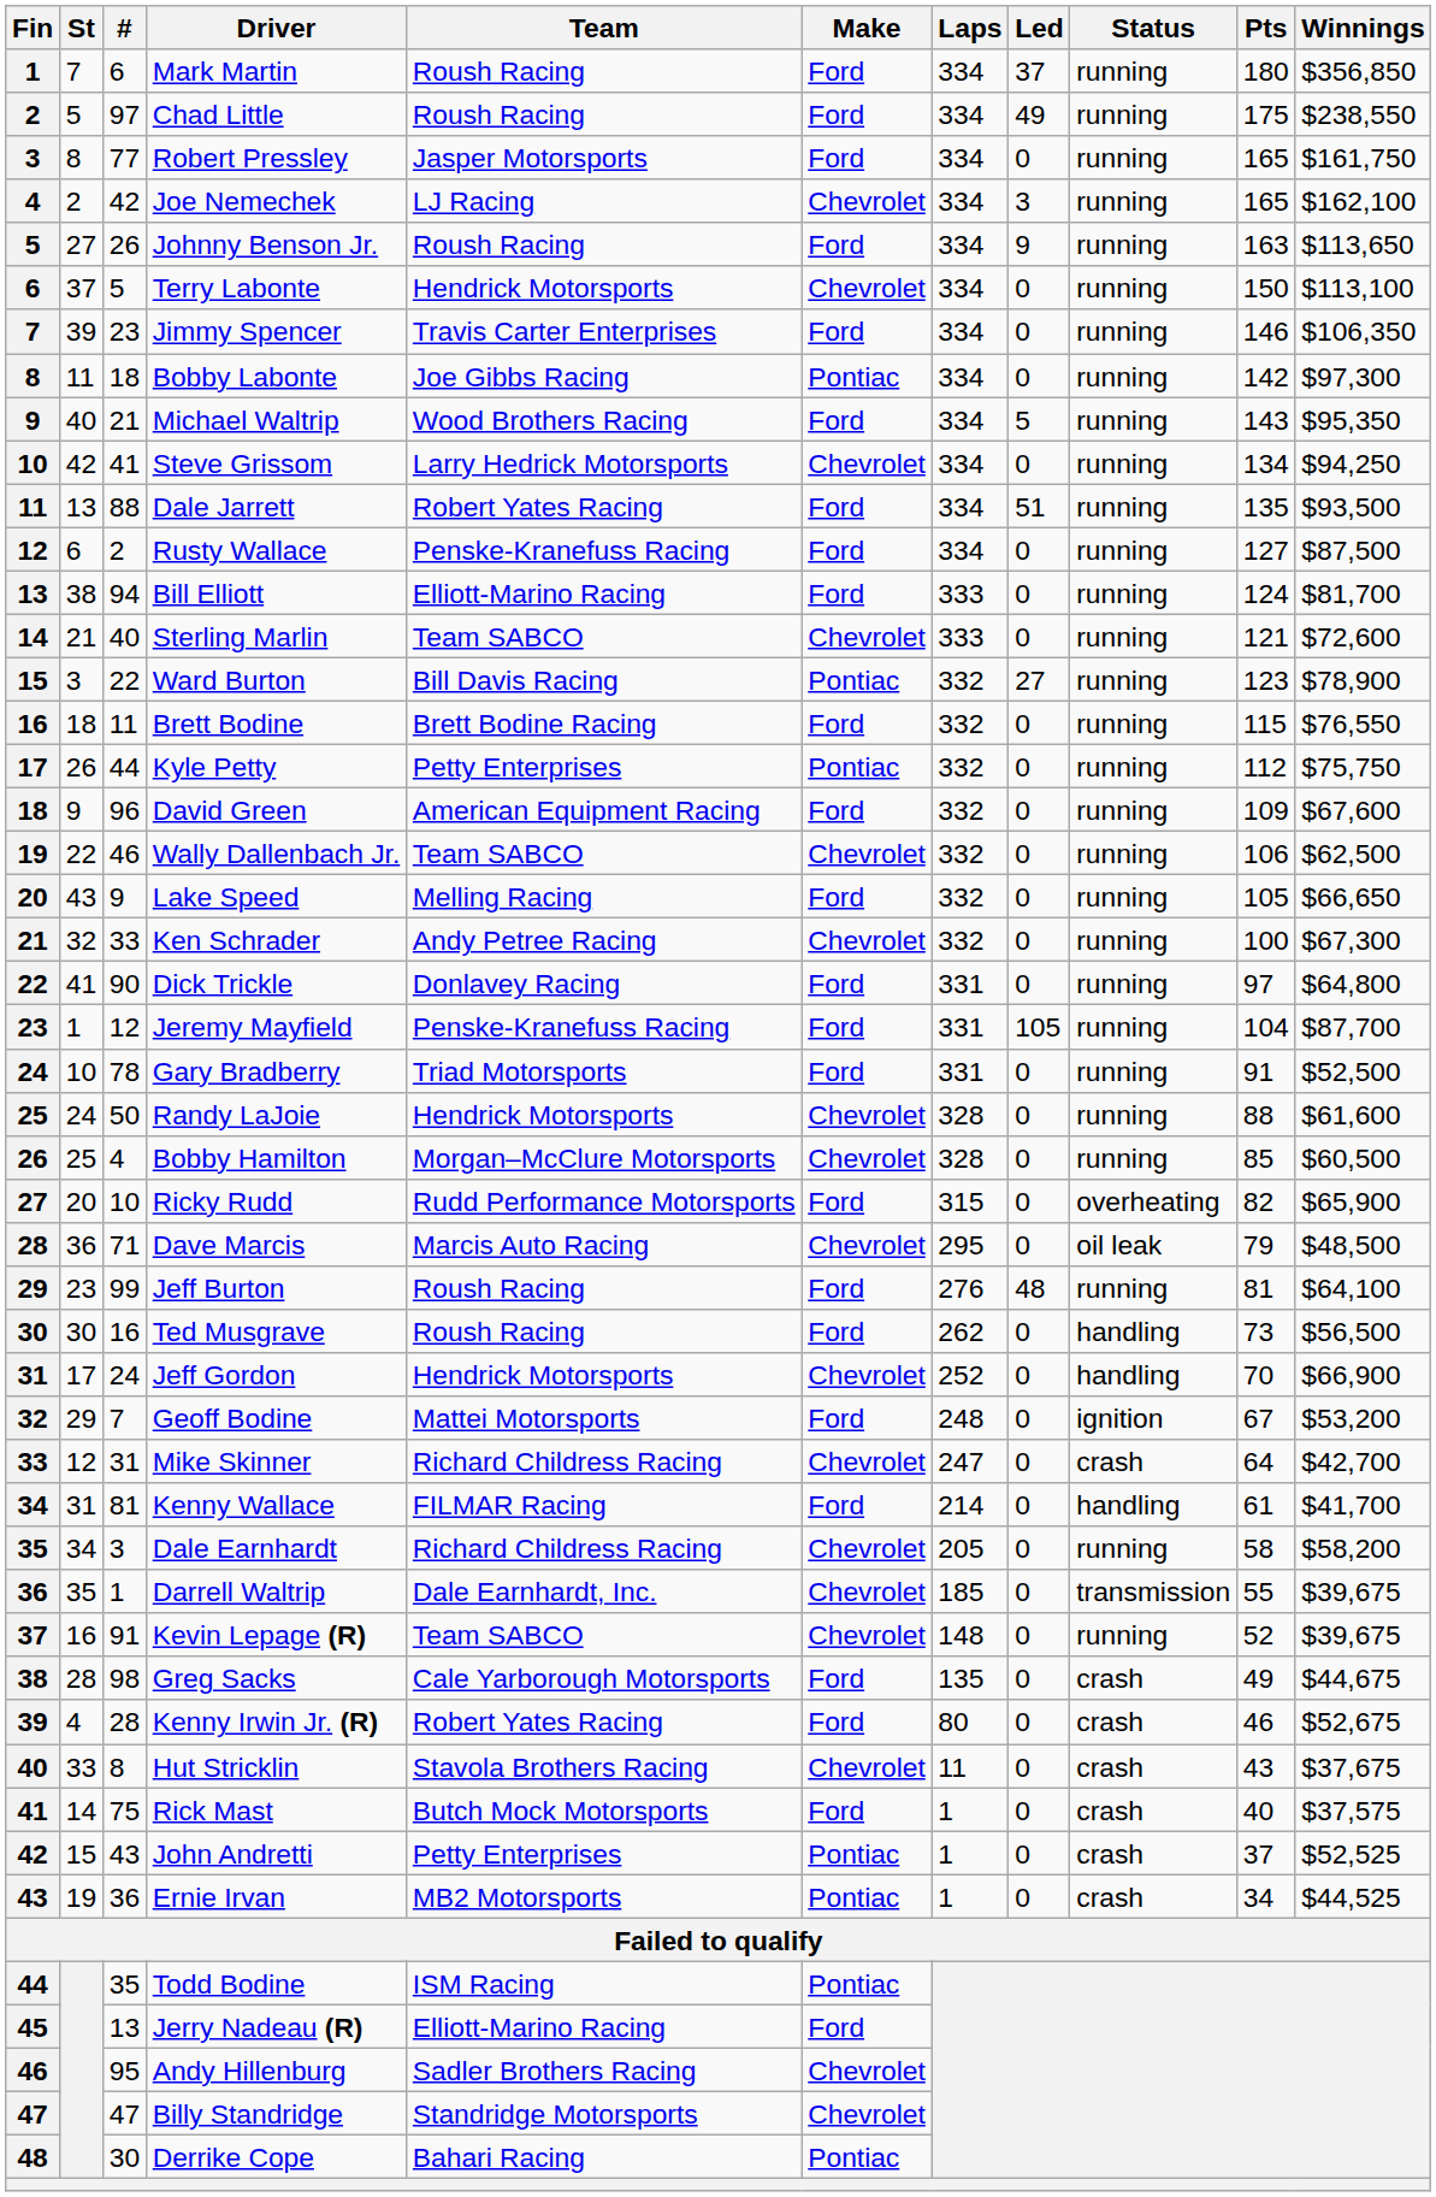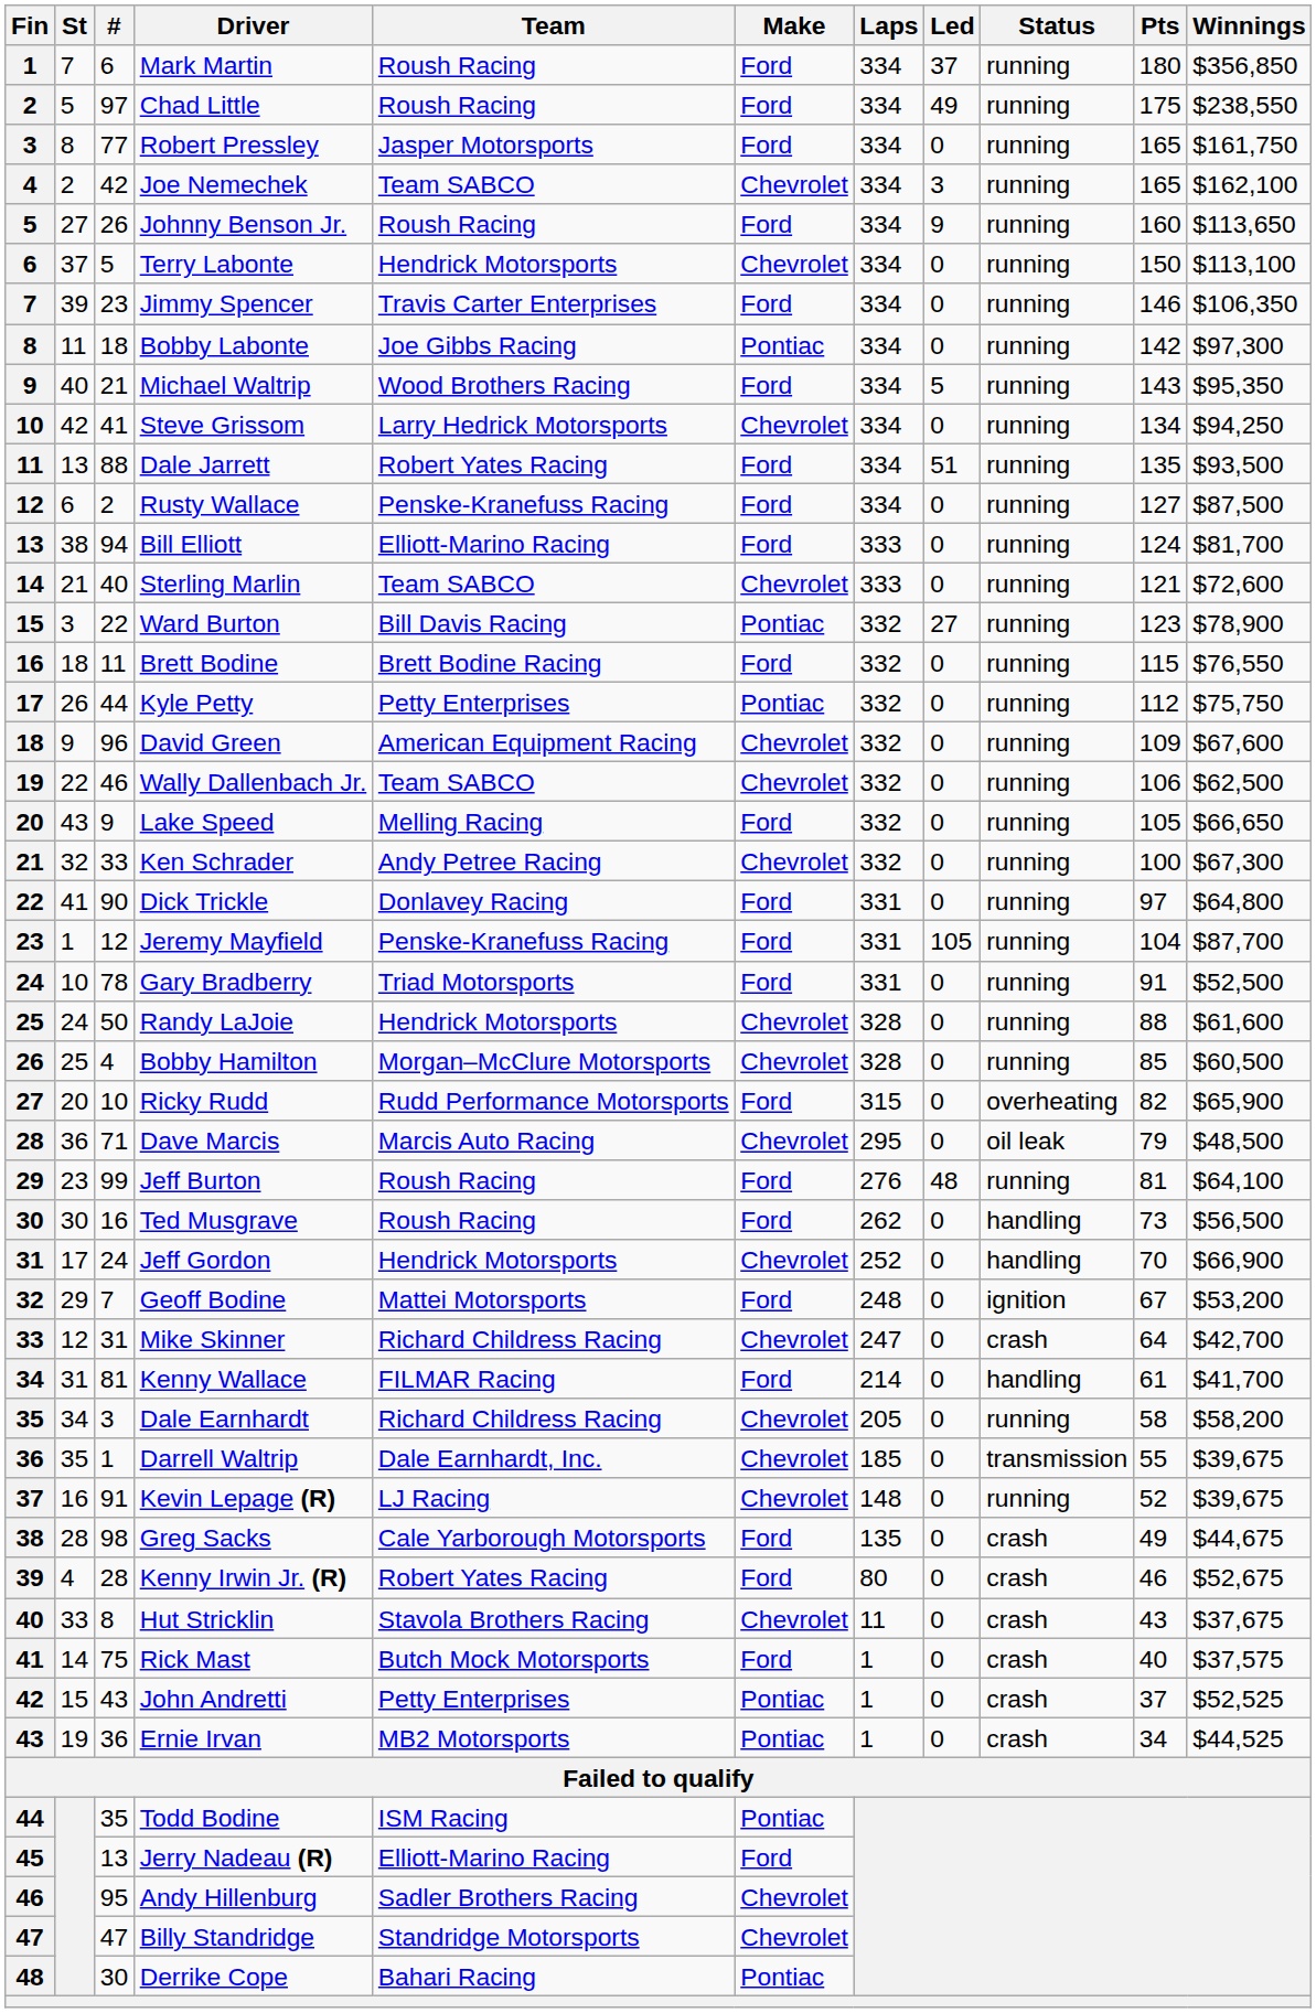Joe Nemechek | Team: LJ Racing -> Team SABCO
Johnny Benson Jr. | Pts: 163 -> 160
David Green | Make: Ford -> Chevrolet
Kevin Lepage (R) | Team: Team SABCO -> LJ Racing
